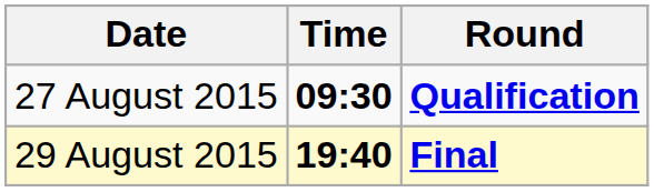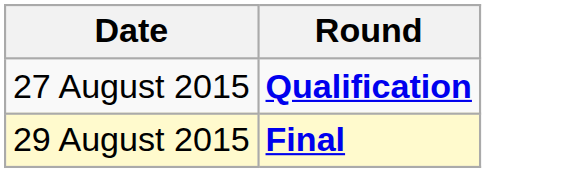- column: Time | 09:30 | 19:40
